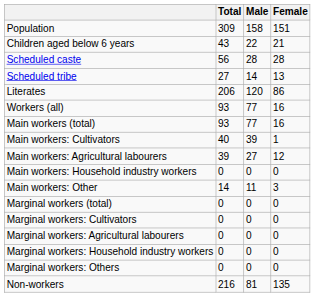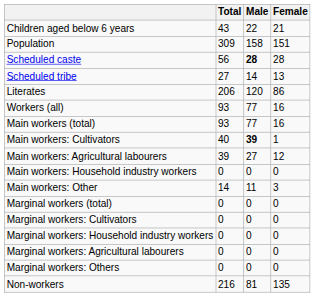rows swapped: Population <-> Children aged below 6 years
Scheduled caste | Male: normal -> bold
Main workers: Cultivators | Male: normal -> bold
rows swapped: Marginal workers: Agricultural labourers <-> Marginal workers: Household industry workers
